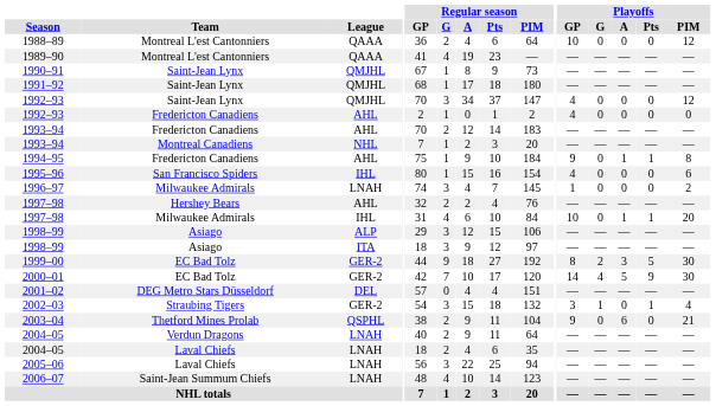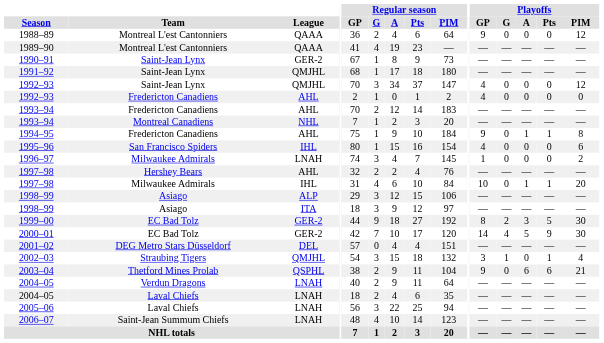1988–89 | Playoffs / GP: 10 -> 9
1990–91 | League: QMJHL -> GER-2
2002–03 | League: GER-2 -> QMJHL
2003–04 | Playoffs / Pts: 0 -> 6
